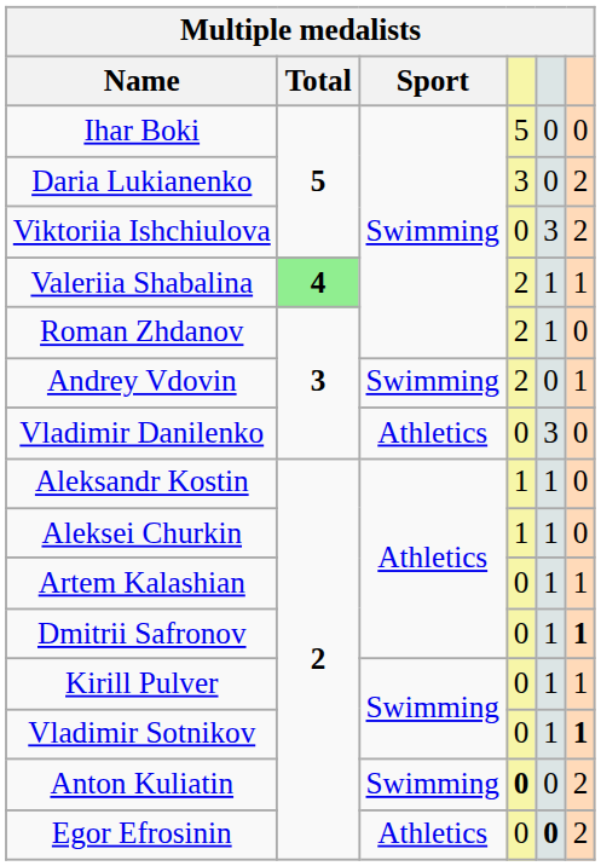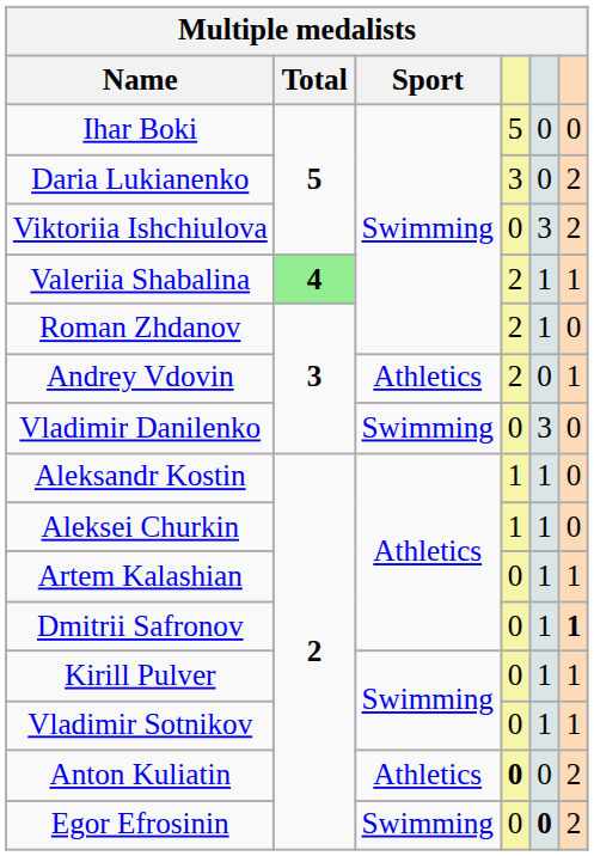Andrey Vdovin | Sport: Swimming -> Athletics
Vladimir Danilenko | Sport: Athletics -> Swimming
Vladimir Sotnikov | column 6: bold -> normal
Anton Kuliatin | Sport: Swimming -> Athletics
Egor Efrosinin | Sport: Athletics -> Swimming
